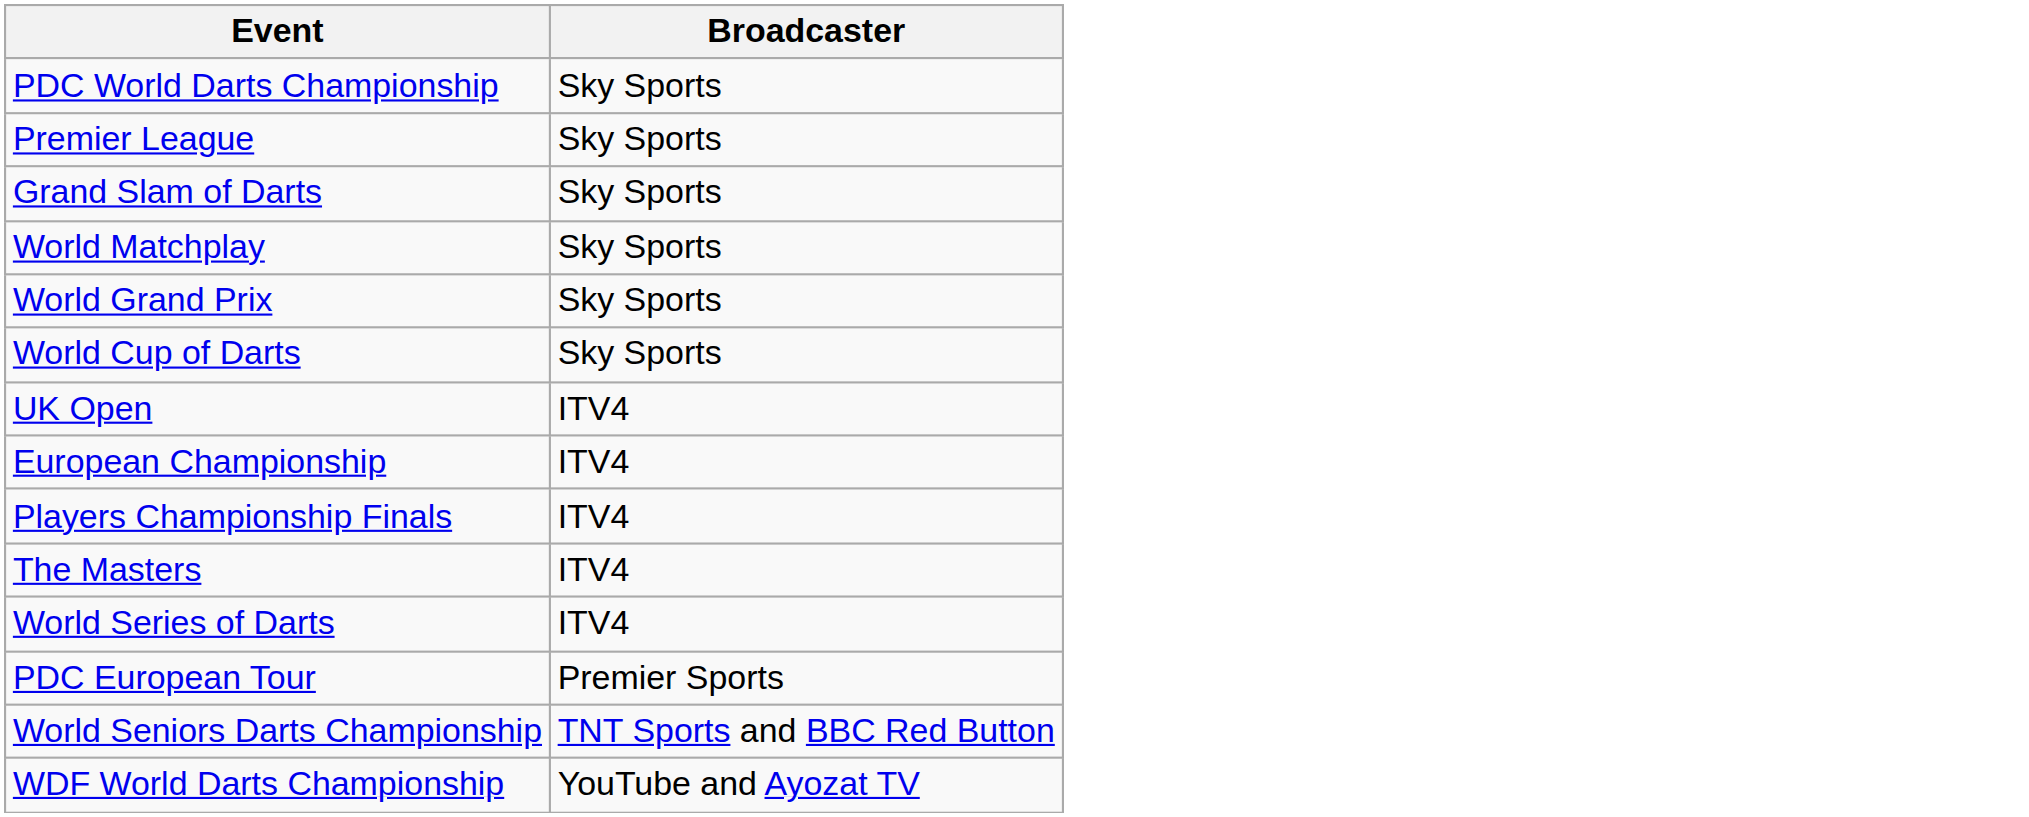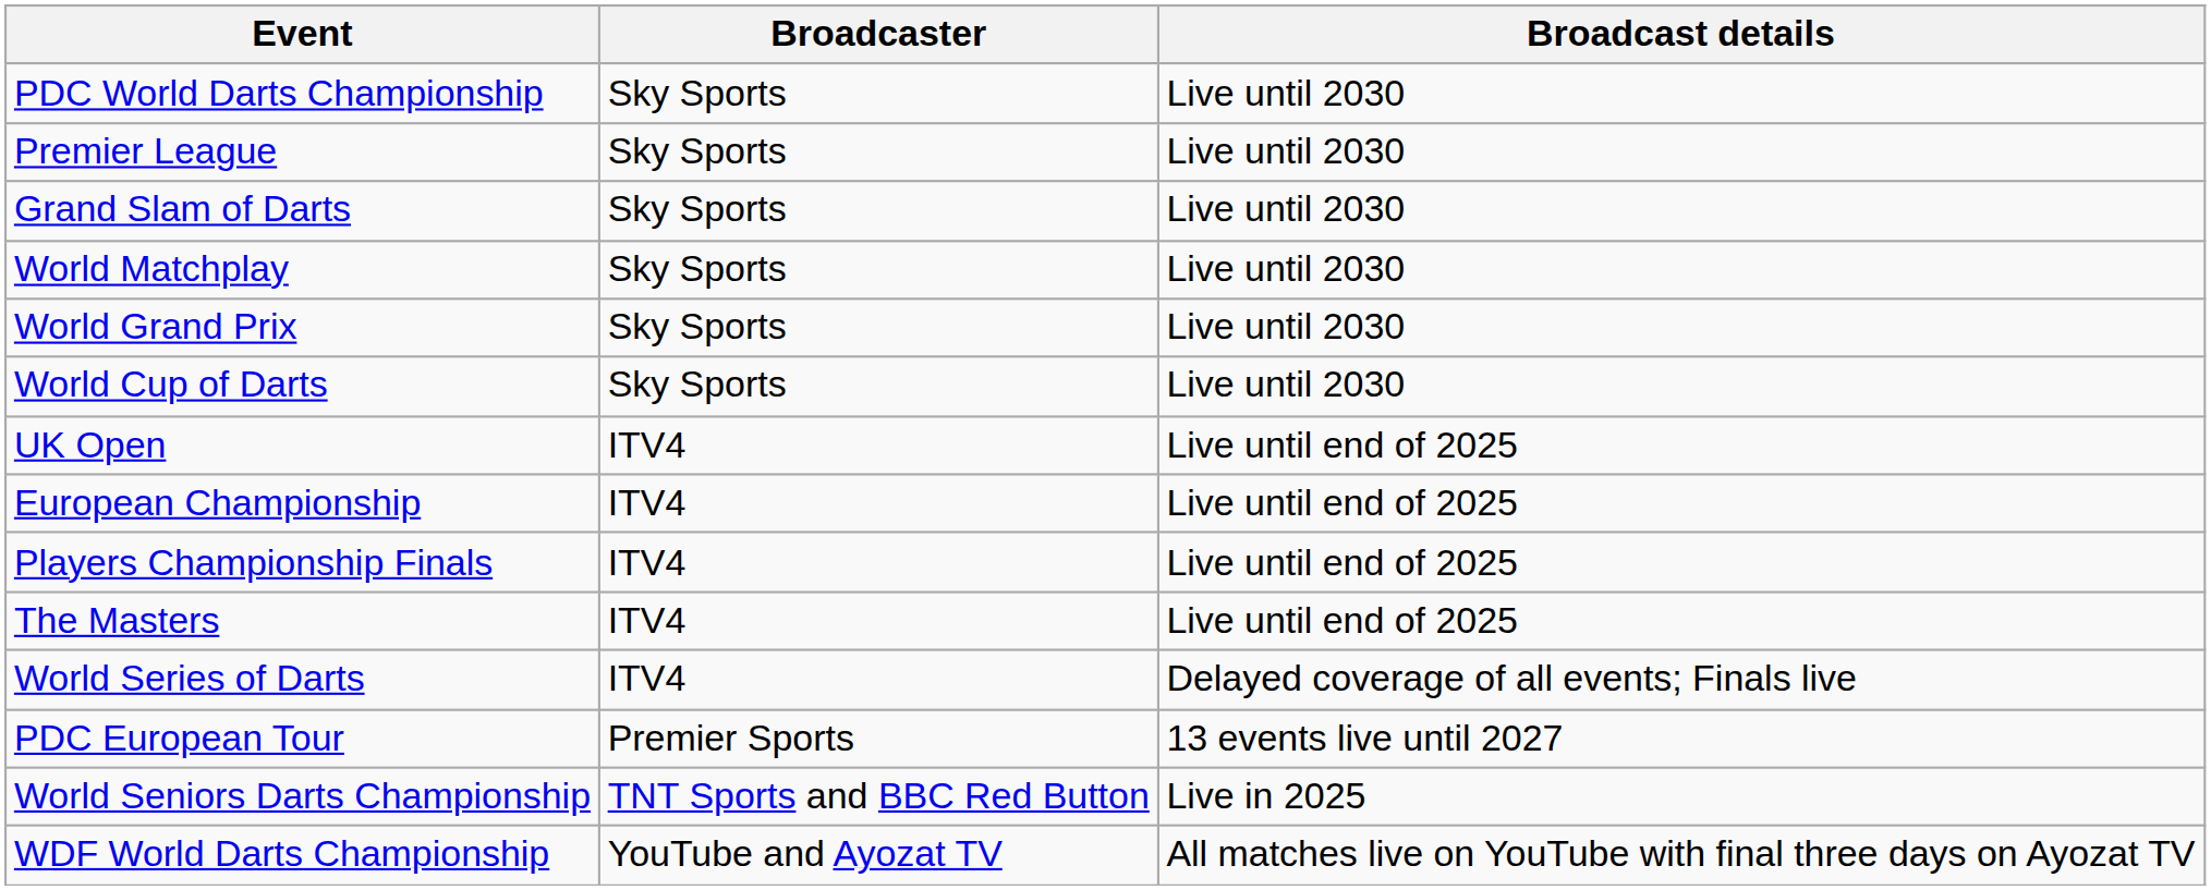+ column: Broadcast details | Live until 2030 | Live until 2030 | Live until 2030 | Live until 2030 | Live until 2030 | Live until 2030 | Live until end of 2025 | Live until end of 2025 | Live until end of 2025 | Live until end of 2025 | Delayed coverage of all events; Finals live | 13 events live until 2027 | Live in 2025 | All matches live on YouTube with final three days on Ayozat TV
